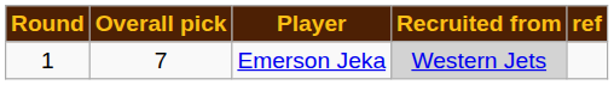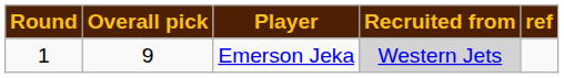Emerson Jeka | Overall pick: 7 -> 9
